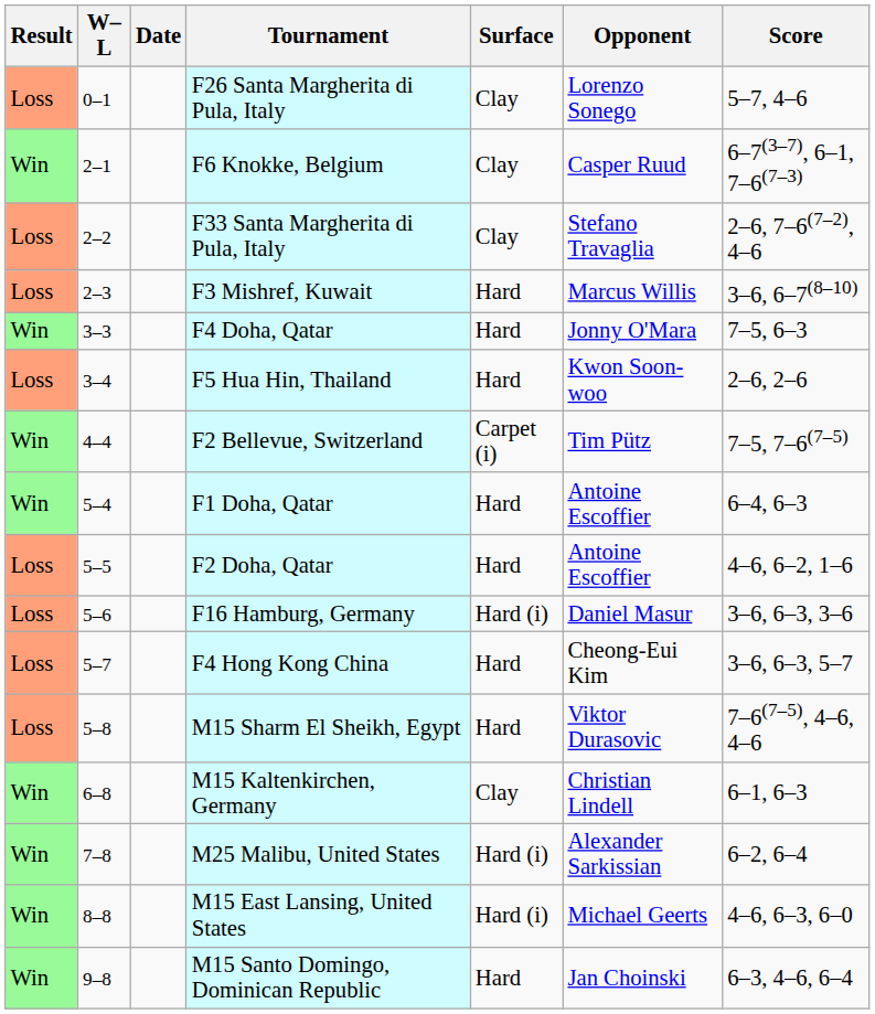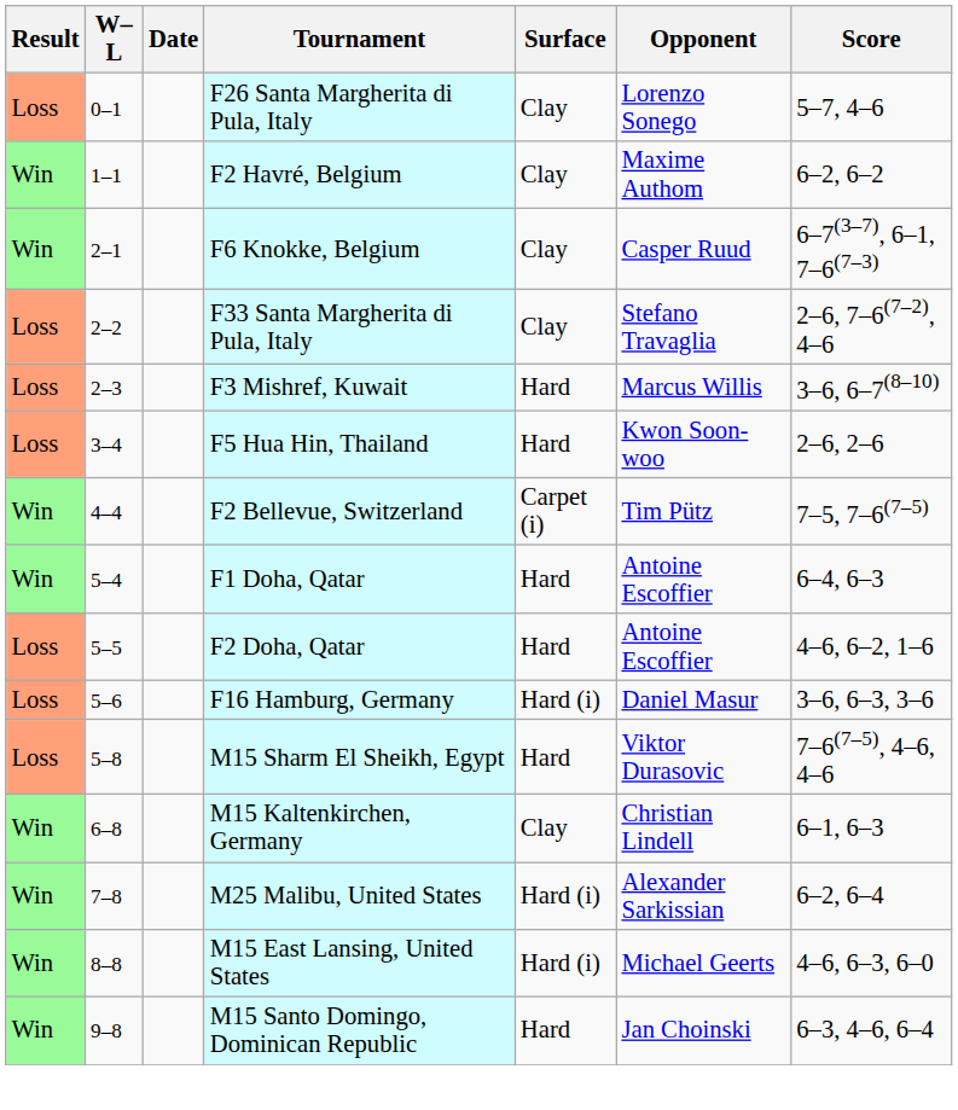+ row: Win | 1–1 | F2 Havré, Belgium | Clay | Maxime Authom | 6–2, 6–2
- row: Win | 3–3 | F4 Doha, Qatar | Hard | Jonny O'Mara | 7–5, 6–3
- row: Loss | 5–7 | F4 Hong Kong China | Hard | Cheong-Eui Kim | 3–6, 6–3, 5–7
